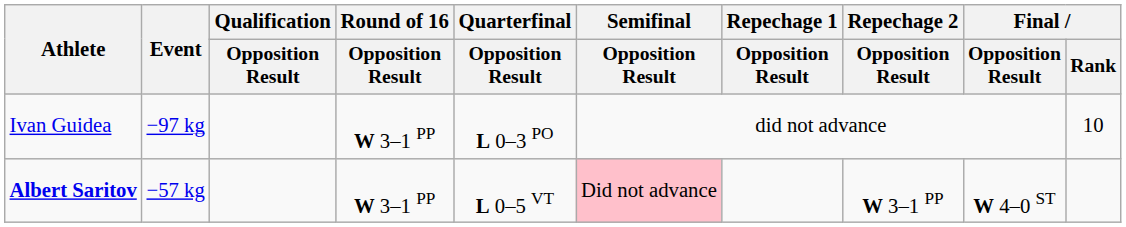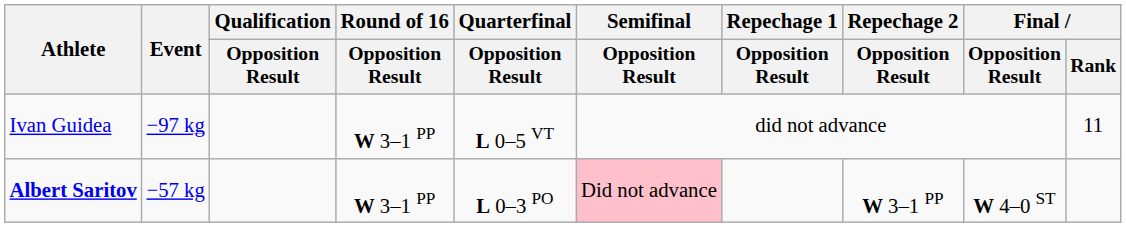Ivan Guidea | Quarterfinal / Opposition Result: L 0–3 PO -> L 0–5 VT
Ivan Guidea | Final / Rank: 10 -> 11
Albert Saritov | Quarterfinal / Opposition Result: L 0–5 VT -> L 0–3 PO
